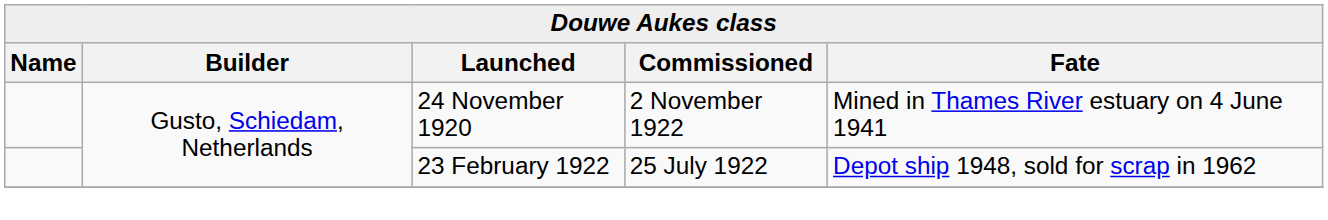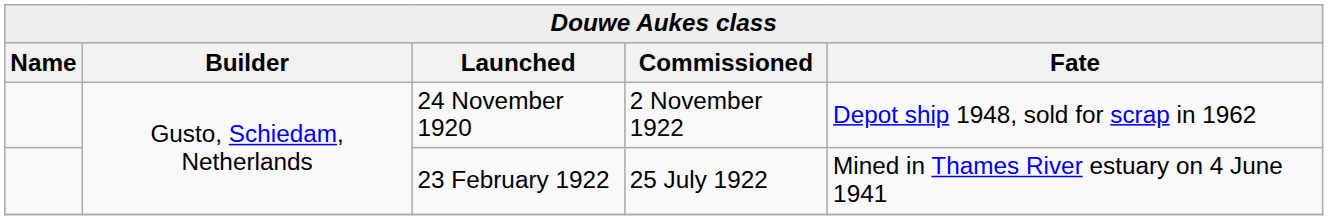24 November 1920 | column 5: Mined in Thames River estuary on 4 June 1941 -> Depot ship 1948, sold for scrap in 1962
23 February 1922 | column 5: Depot ship 1948, sold for scrap in 1962 -> Mined in Thames River estuary on 4 June 1941
